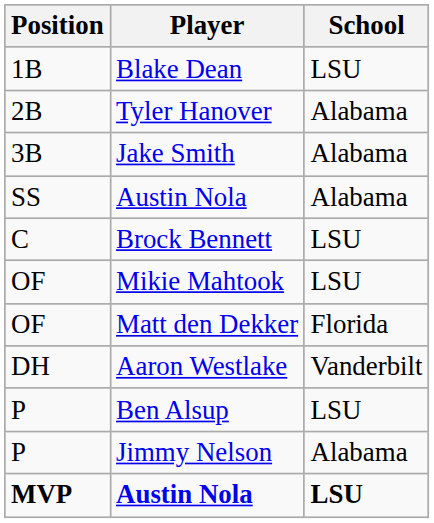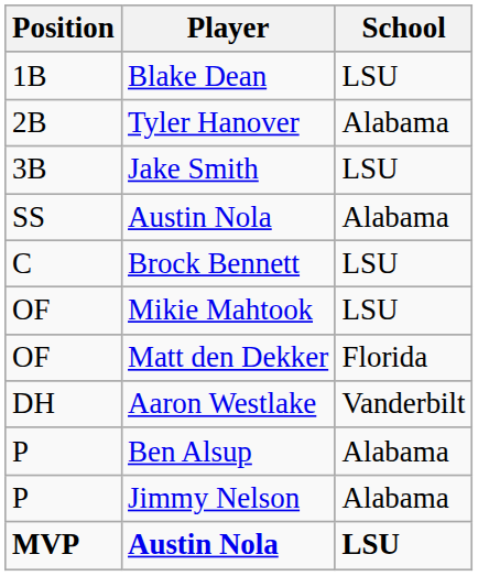Jake Smith | School: Alabama -> LSU
Ben Alsup | School: LSU -> Alabama
